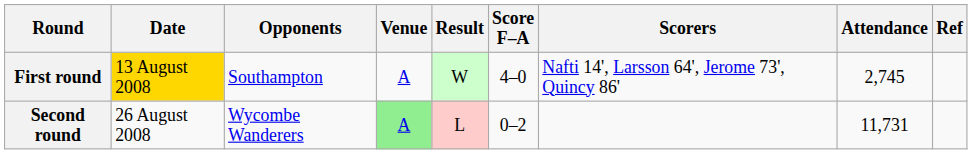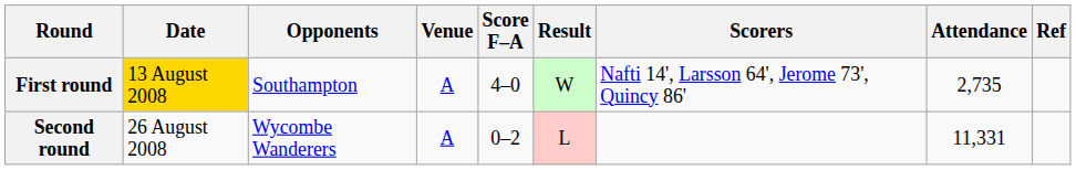columns swapped: Result <-> Score F–A
First round | Attendance: 2,745 -> 2,735
Second round | Venue: lightgreen background -> no background
Second round | Attendance: 11,731 -> 11,331
